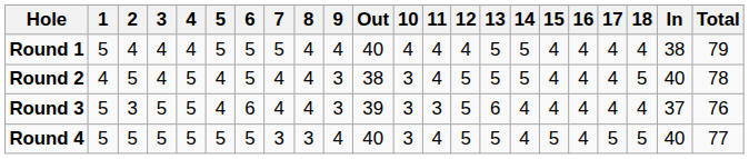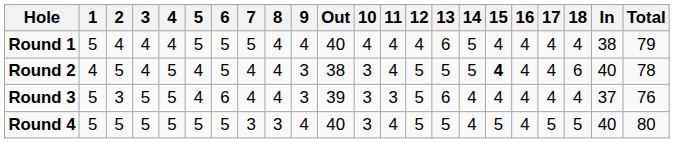Round 1 | 13: 5 -> 6
Round 2 | 15: normal -> bold
Round 2 | 18: 5 -> 6
Round 4 | Total: 77 -> 80
